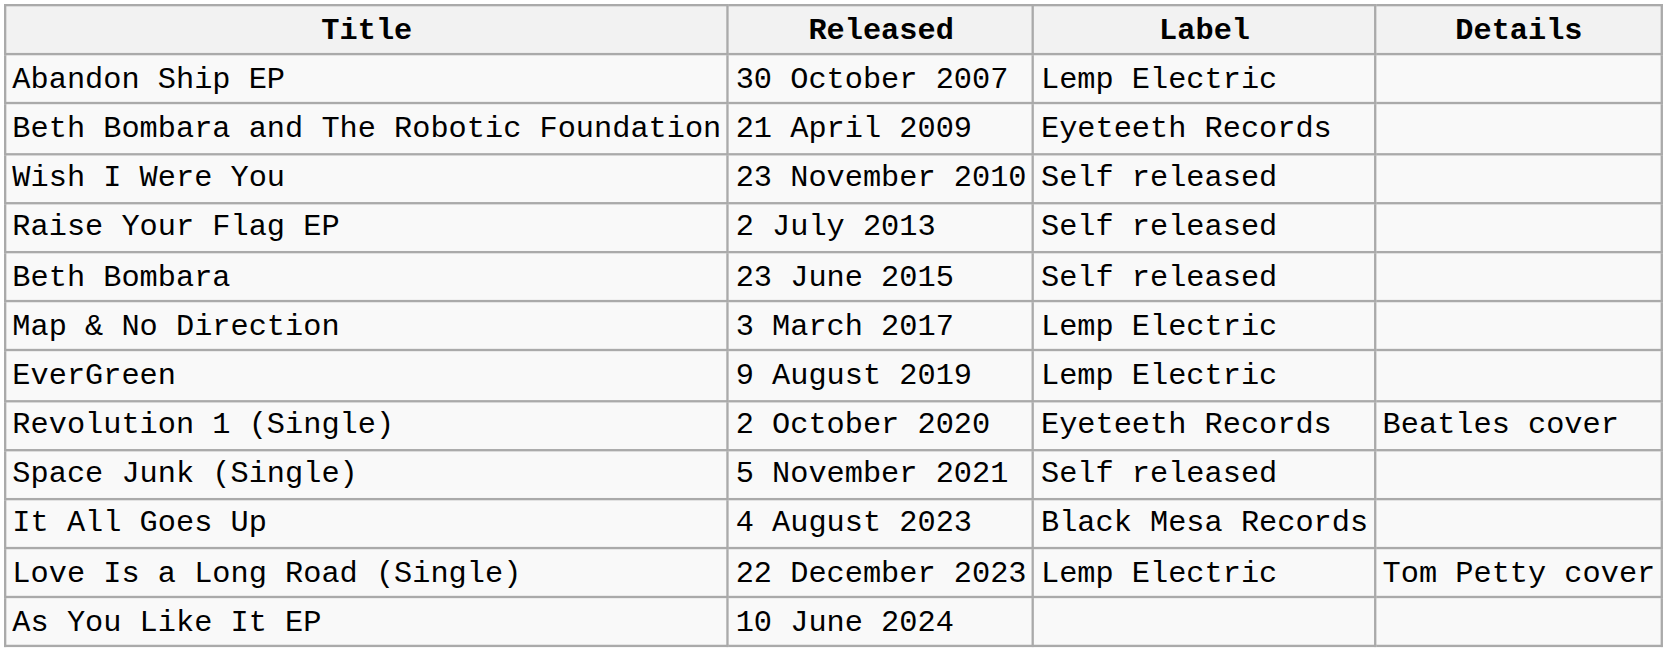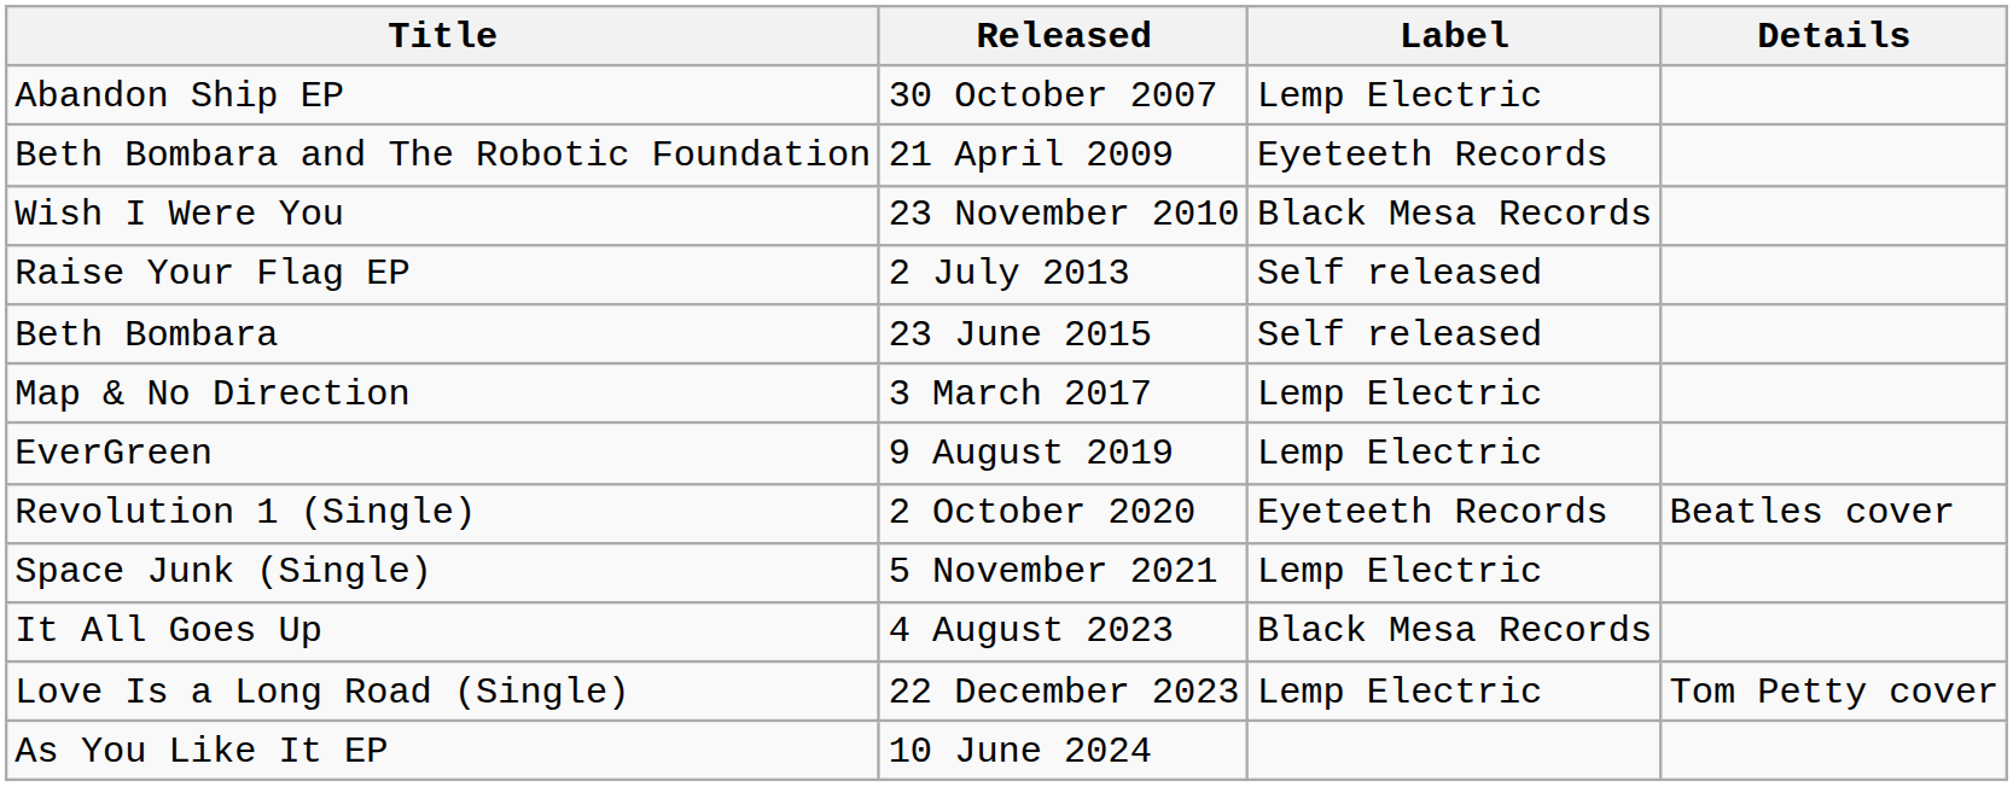Wish I Were You | Label: Self released -> Black Mesa Records
Space Junk (Single) | Label: Self released -> Lemp Electric
